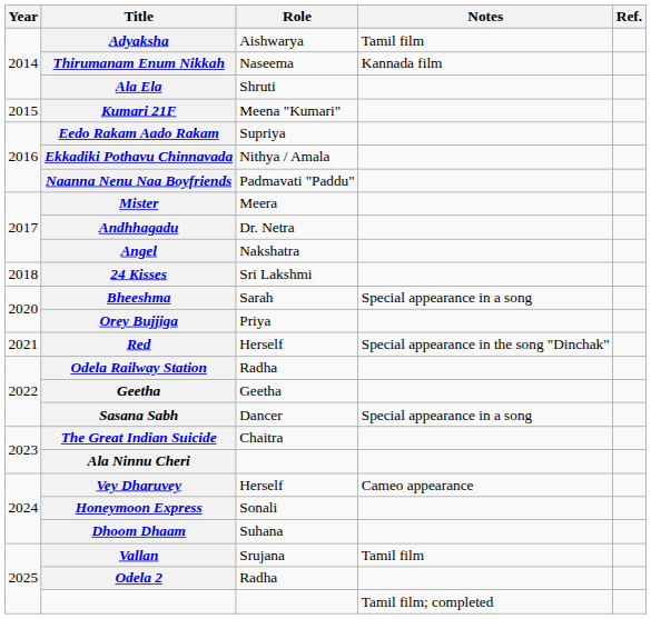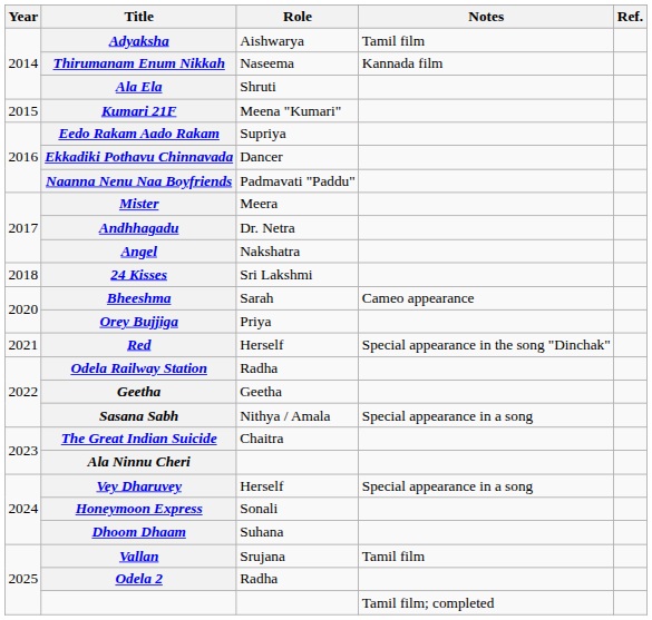Ekkadiki Pothavu Chinnavada | Role: Nithya / Amala -> Dancer
Bheeshma | Notes: Special appearance in a song -> Cameo appearance
Sasana Sabh | Role: Dancer -> Nithya / Amala
Vey Dharuvey | Notes: Cameo appearance -> Special appearance in a song
